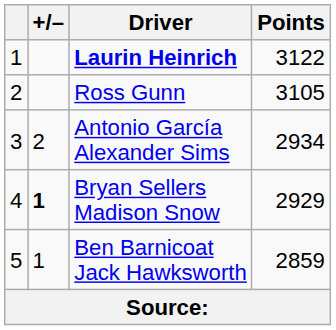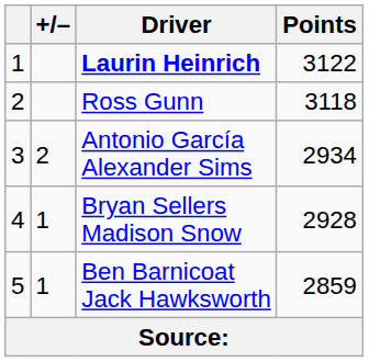Ross Gunn | Points: 3105 -> 3118
Bryan Sellers Madison Snow | +/–: bold -> normal
Bryan Sellers Madison Snow | Points: 2929 -> 2928
